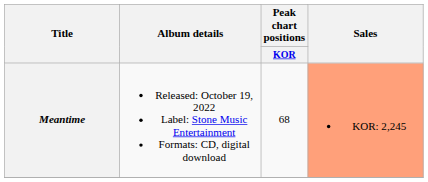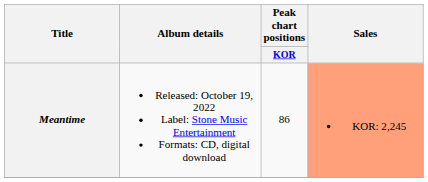Meantime | Peak chart positions / KOR: 68 -> 86
